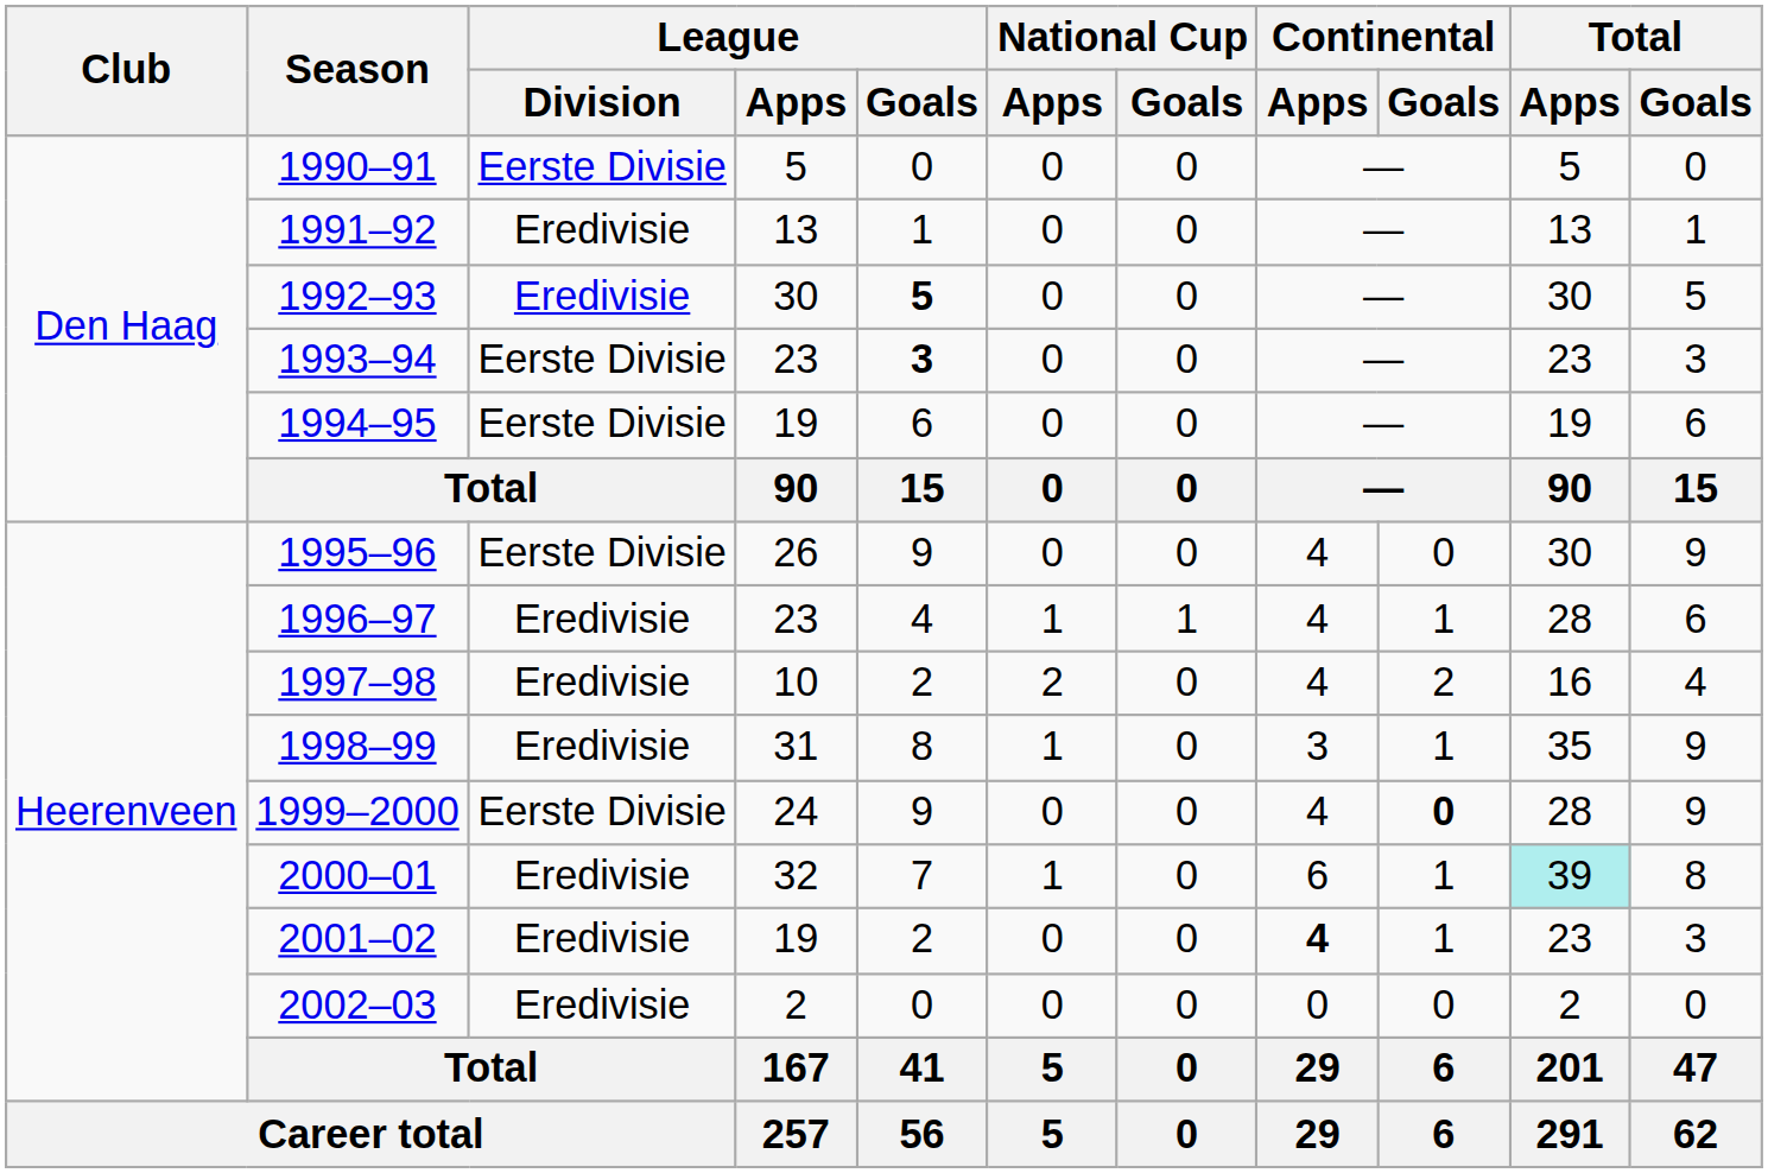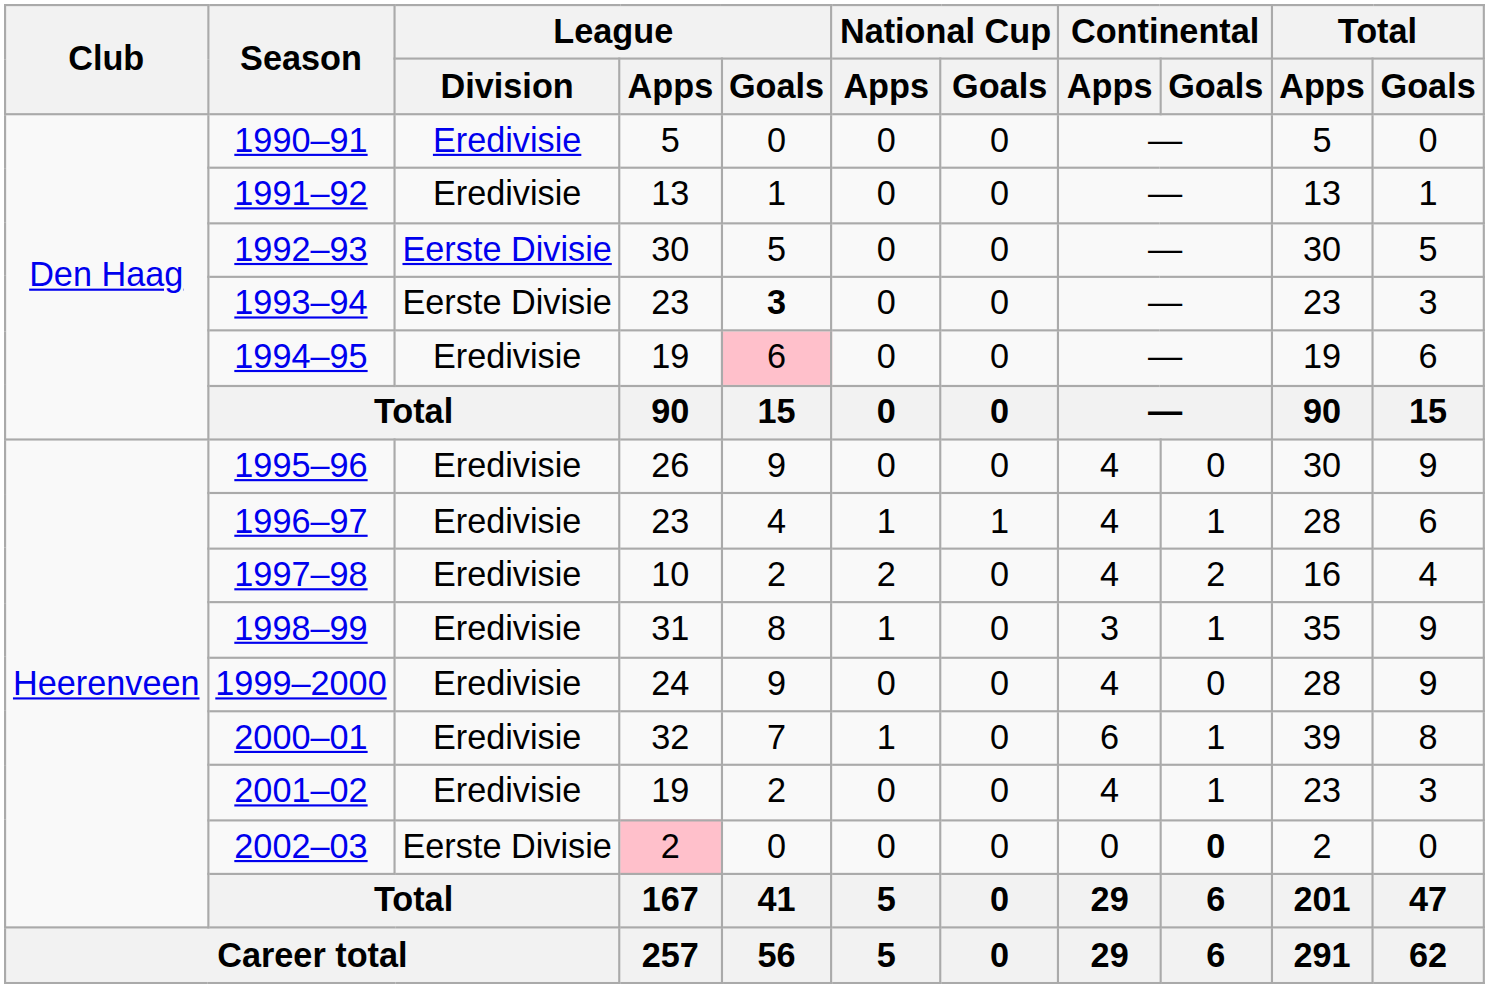1990–91 | League / Division: Eerste Divisie -> Eredivisie
1992–93 | League / Division: Eredivisie -> Eerste Divisie
1992–93 | League / Goals: bold -> normal
1994–95 | League / Division: Eerste Divisie -> Eredivisie
1994–95 | League / Goals: no background -> pink background
1995–96 | League / Division: Eerste Divisie -> Eredivisie
1999–2000 | League / Division: Eerste Divisie -> Eredivisie
1999–2000 | Continental / Goals: bold -> normal
2000–01 | Total / Apps: paleturquoise background -> no background
2001–02 | Continental / Apps: bold -> normal
2002–03 | League / Division: Eredivisie -> Eerste Divisie
2002–03 | League / Apps: no background -> pink background
2002–03 | Continental / Goals: normal -> bold
